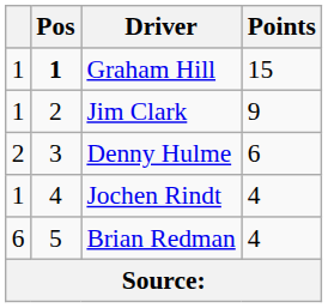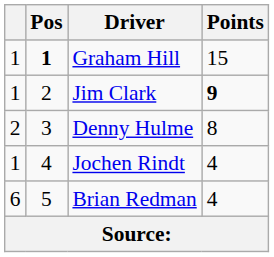Jim Clark | Points: normal -> bold
Denny Hulme | Points: 6 -> 8
